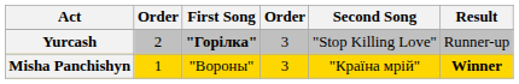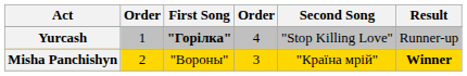Yurcash | column 2: 2 -> 1
Yurcash | column 4: 3 -> 4
Misha Panchishyn | column 2: 1 -> 2
